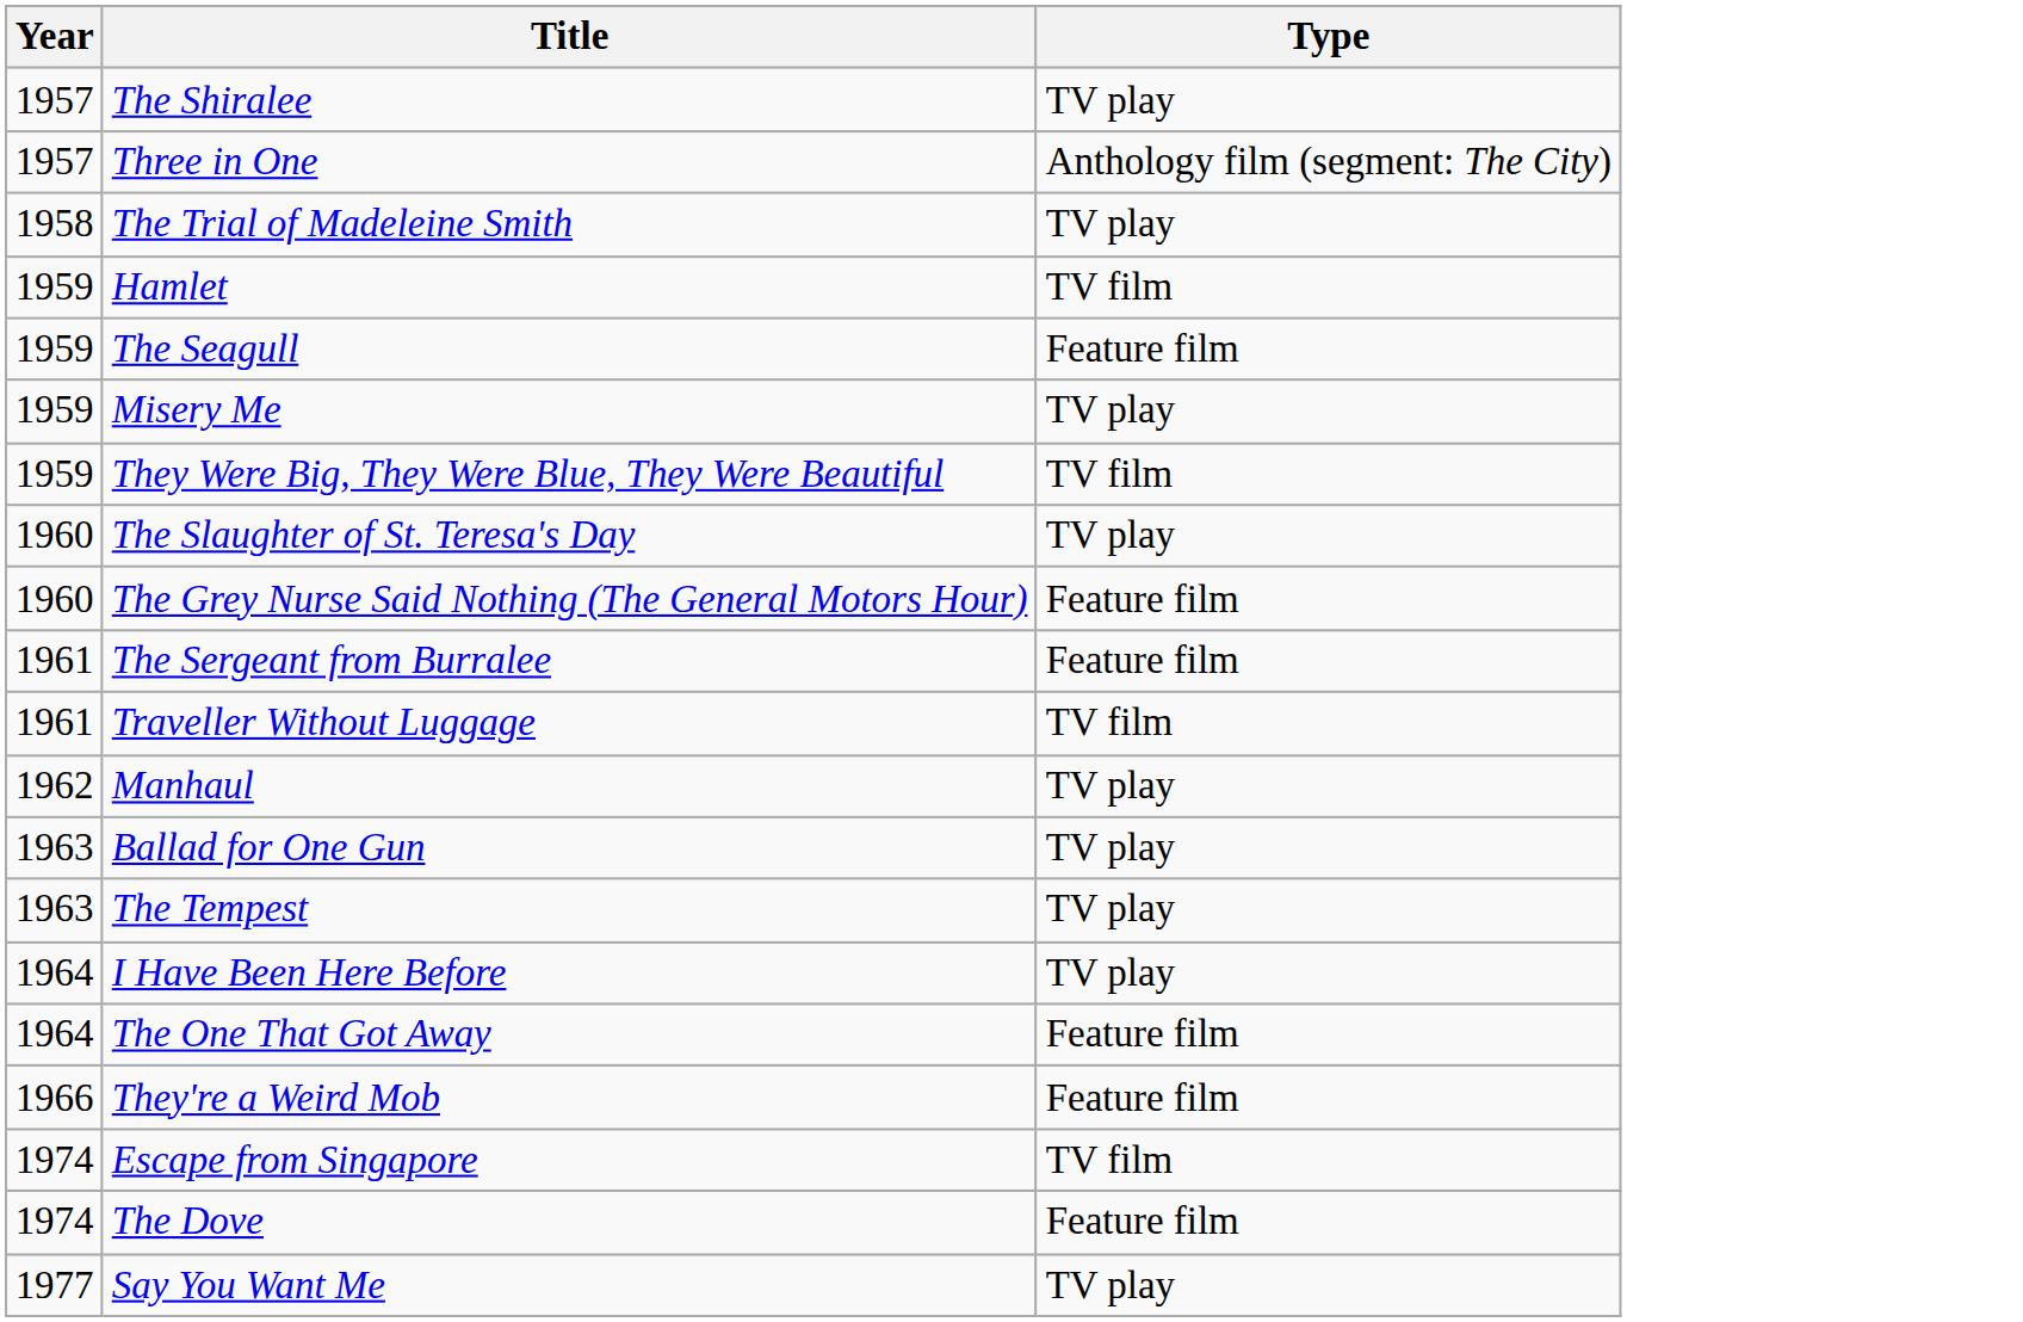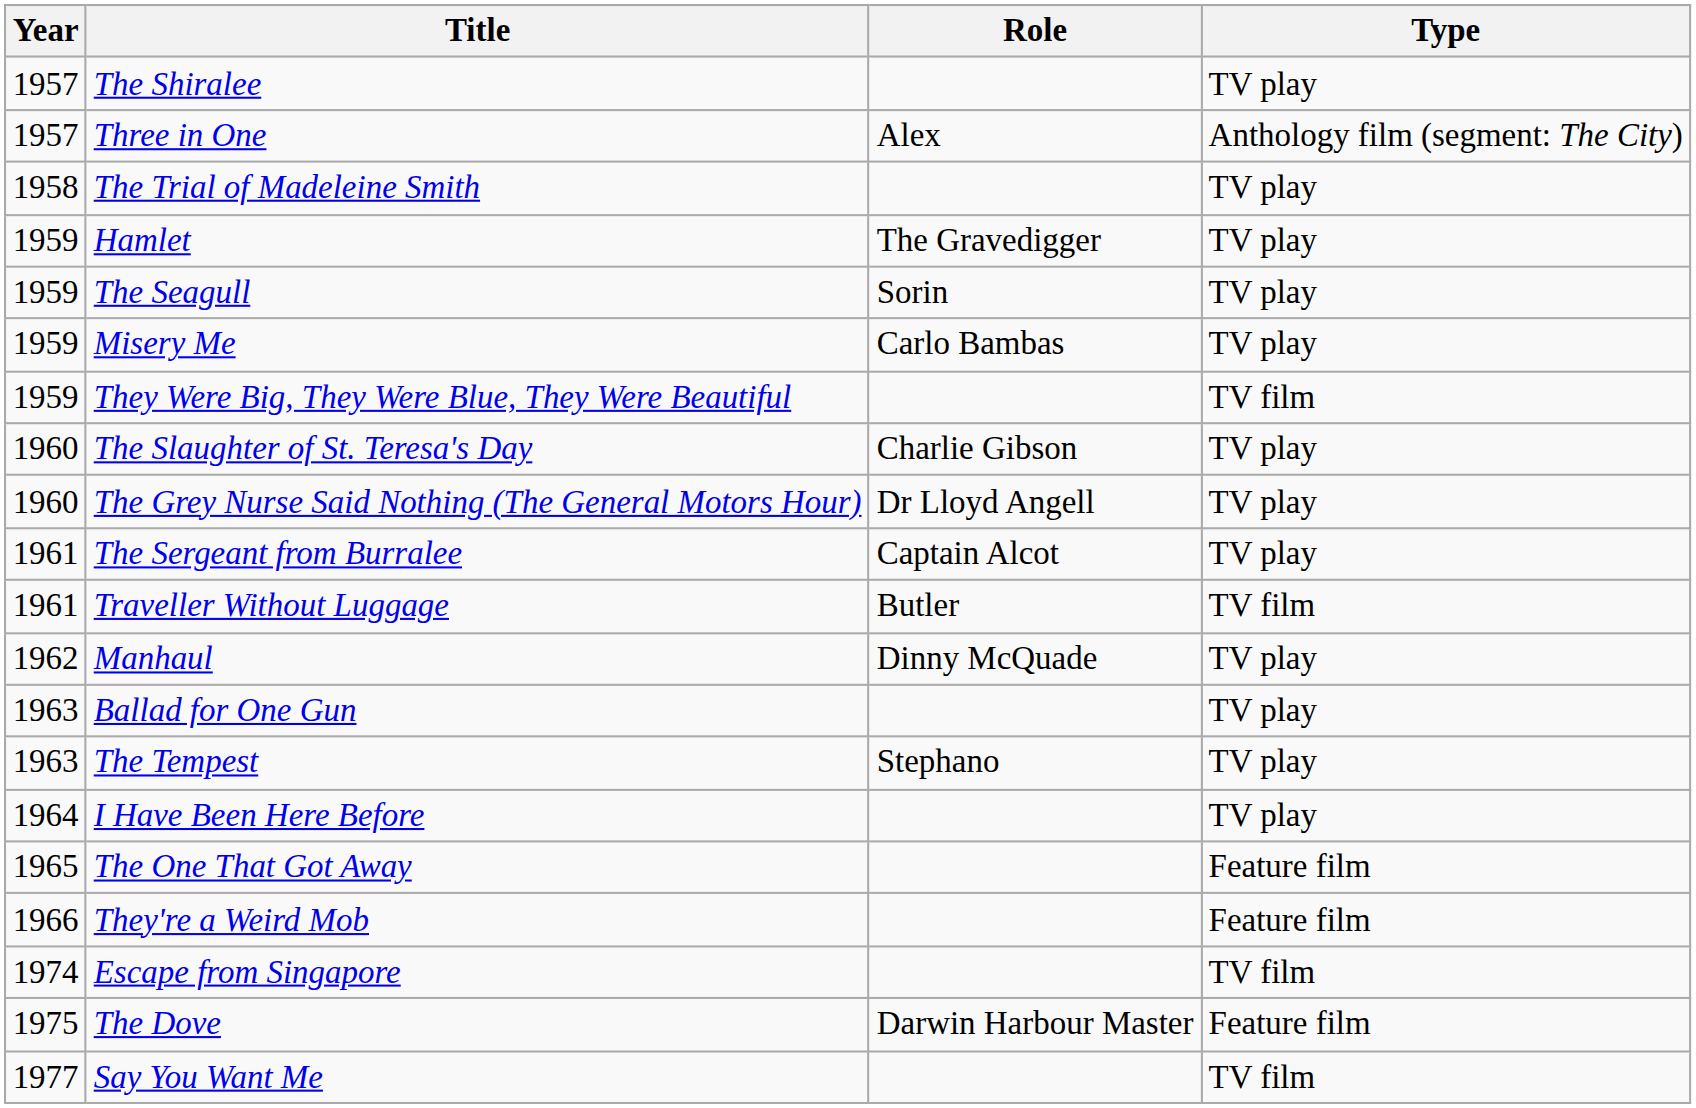+ column: Role | Alex | The Gravedigger | Sorin | Carlo Bambas | Charlie Gibson | Dr Lloyd Angell | Captain Alcot | Butler | Dinny McQuade | Stephano | Darwin Harbour Master
Hamlet | Type: TV film -> TV play
The Seagull | Type: Feature film -> TV play
The Grey Nurse Said Nothing (The General Motors Hour) | Type: Feature film -> TV play
The Sergeant from Burralee | Type: Feature film -> TV play
The One That Got Away | Year: 1964 -> 1965
The Dove | Year: 1974 -> 1975
Say You Want Me | Type: TV play -> TV film
